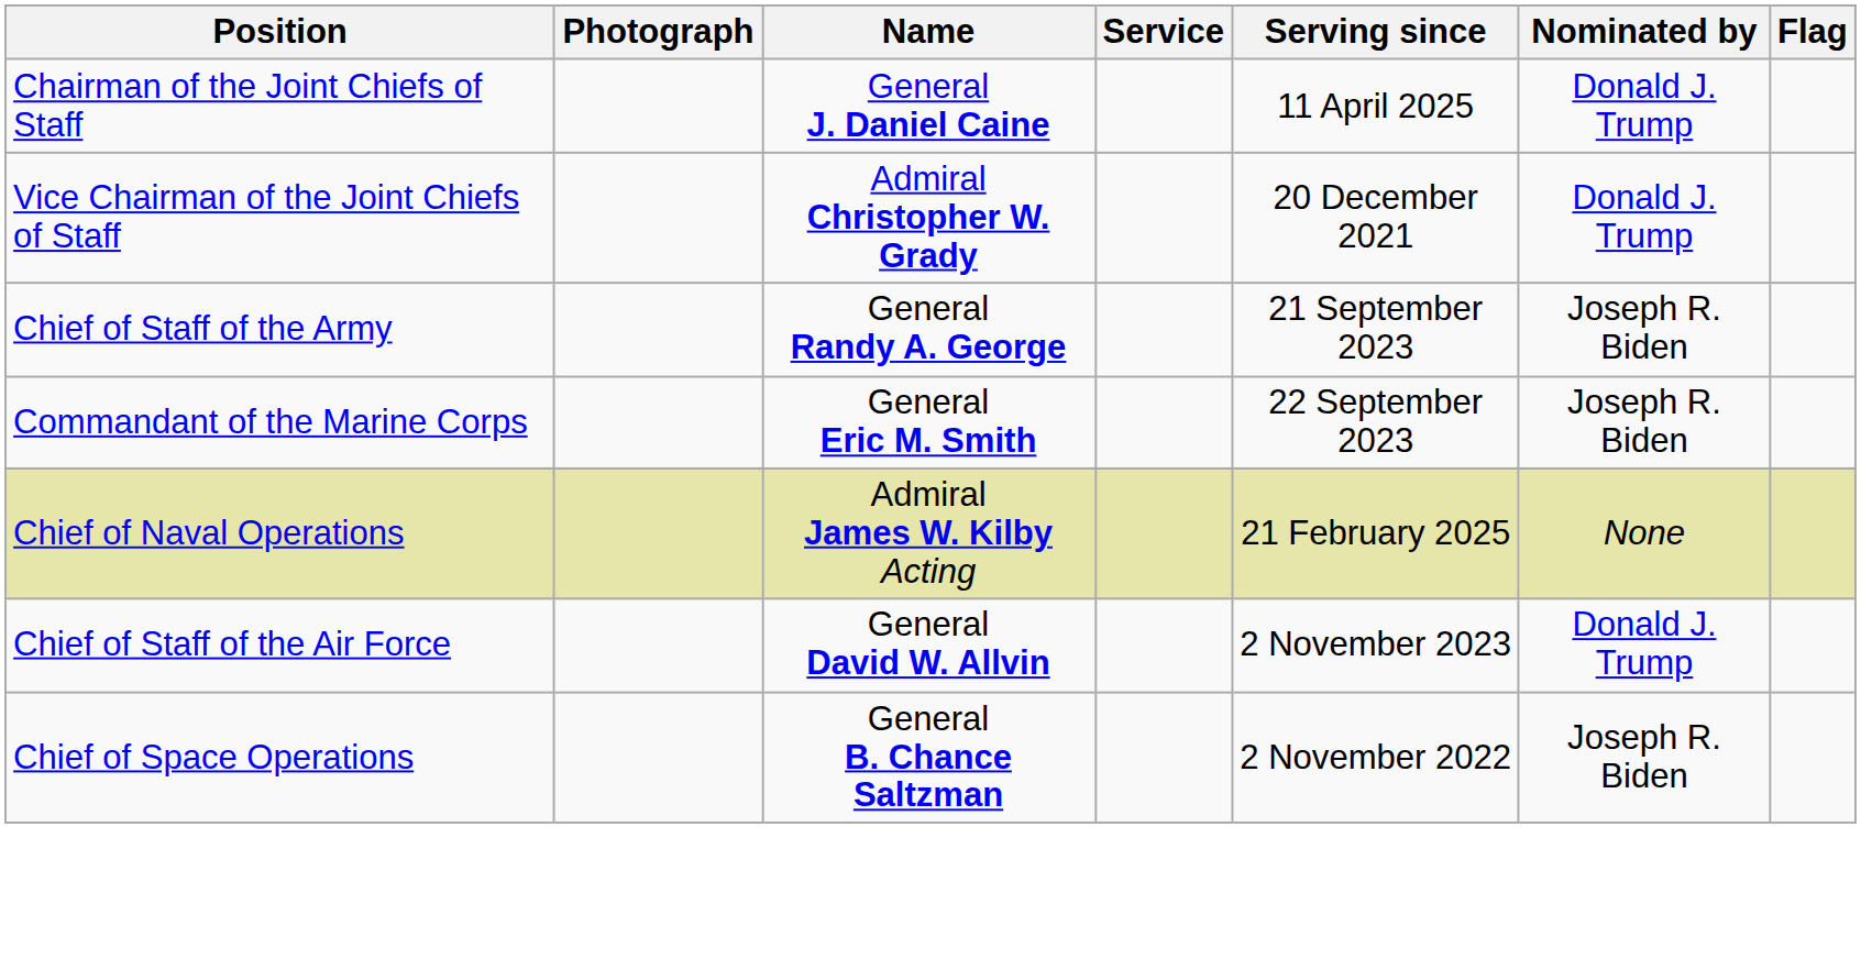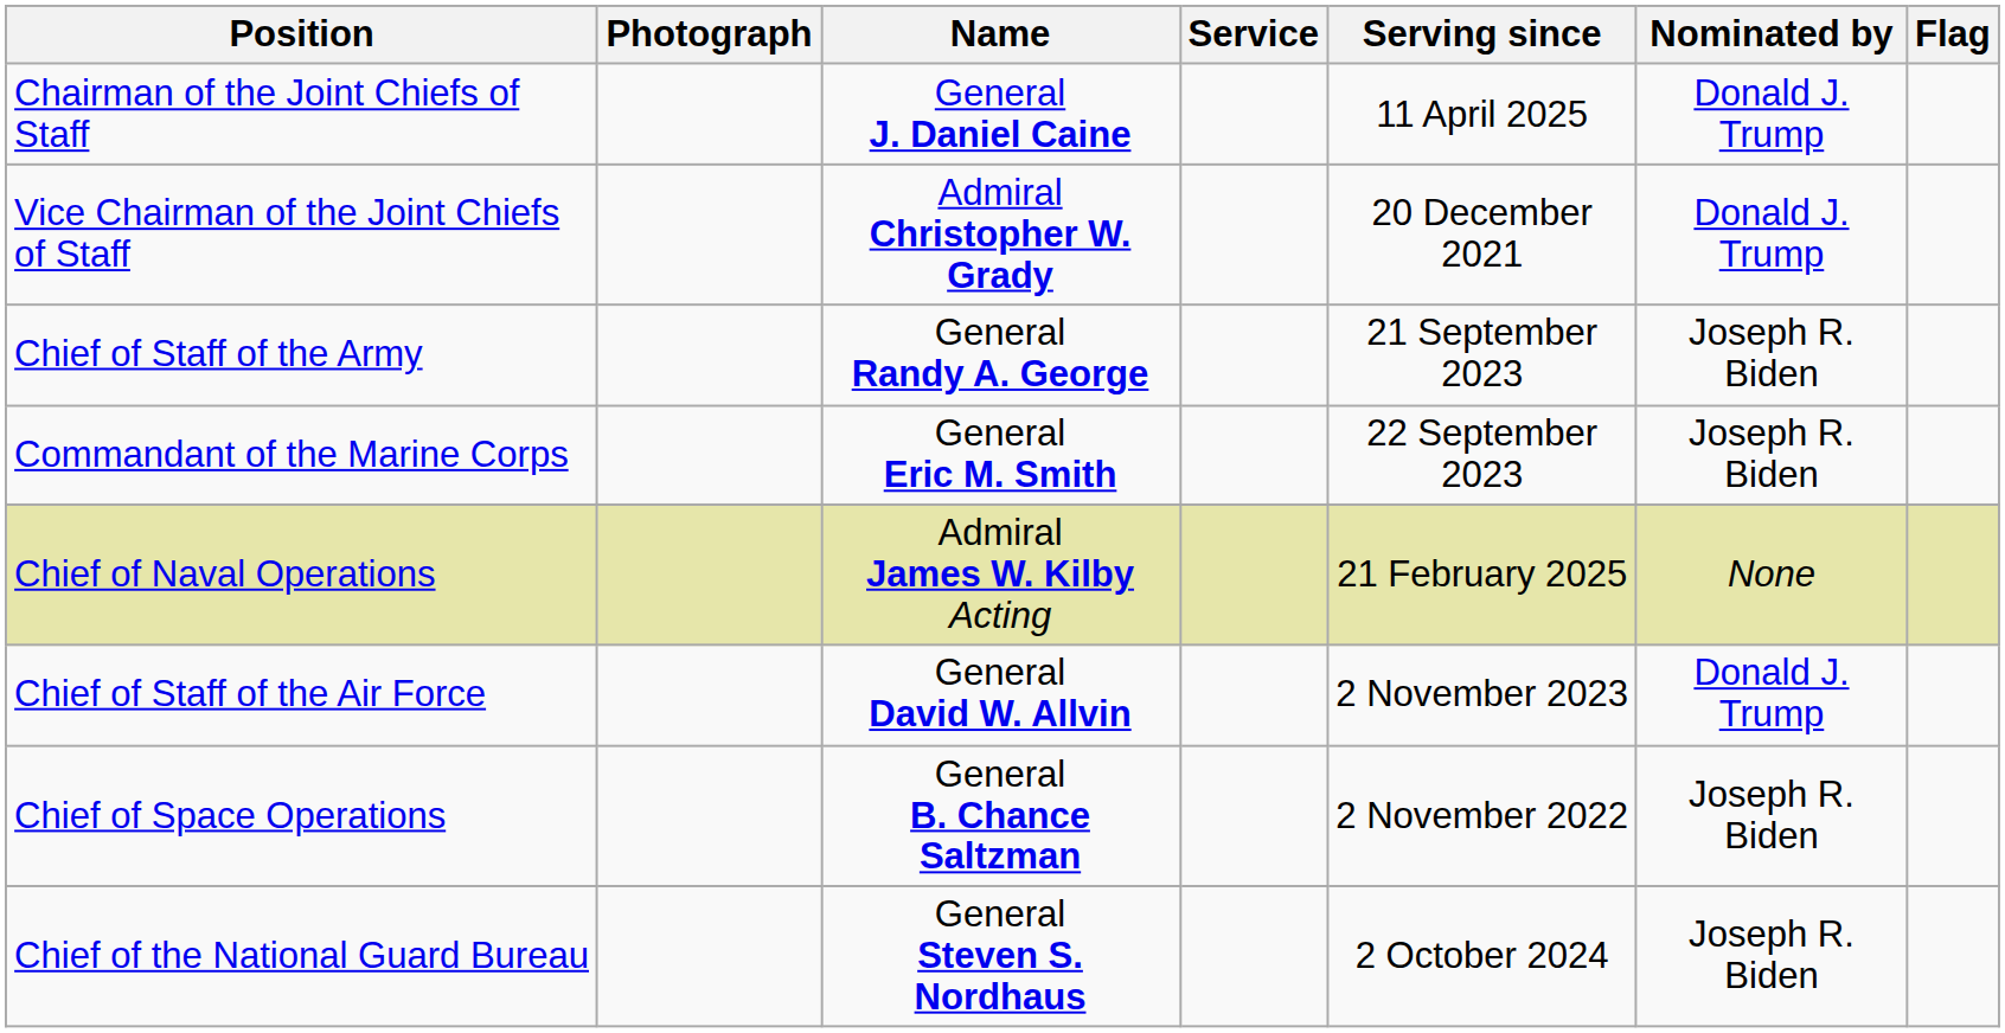+ row: Chief of the National Guard Bureau | General Steven S. Nordhaus | 2 October 2024 | Joseph R. Biden
